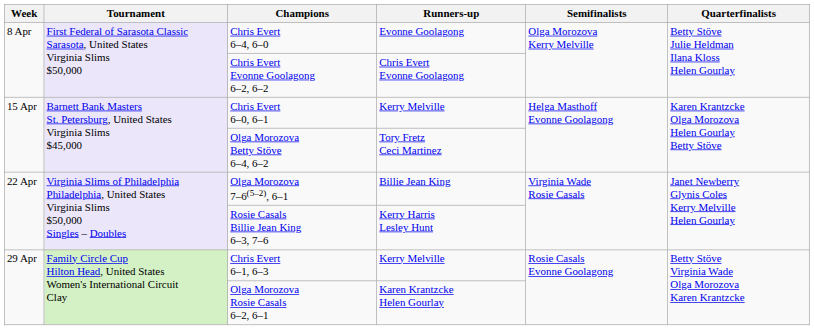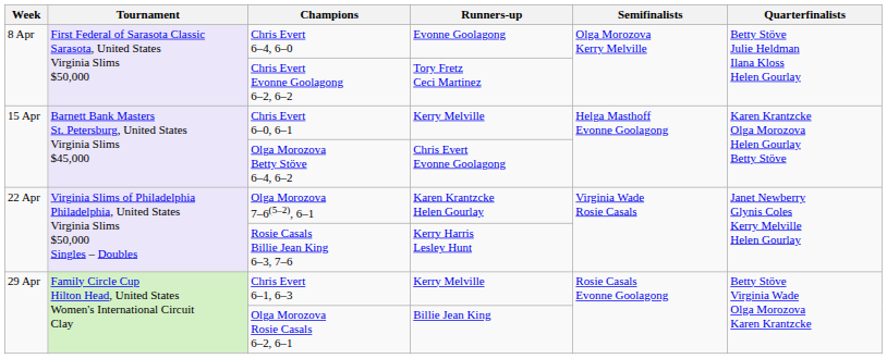Chris Evert Evonne Goolagong 6–2, 6–2 | Runners-up: Chris Evert Evonne Goolagong -> Tory Fretz Ceci Martinez
Olga Morozova Betty Stöve 6–4, 6–2 | Runners-up: Tory Fretz Ceci Martinez -> Chris Evert Evonne Goolagong
Olga Morozova 7–6(5–2), 6–1 | Runners-up: Billie Jean King -> Karen Krantzcke Helen Gourlay
Olga Morozova Rosie Casals 6–2, 6–1 | Runners-up: Karen Krantzcke Helen Gourlay -> Billie Jean King
